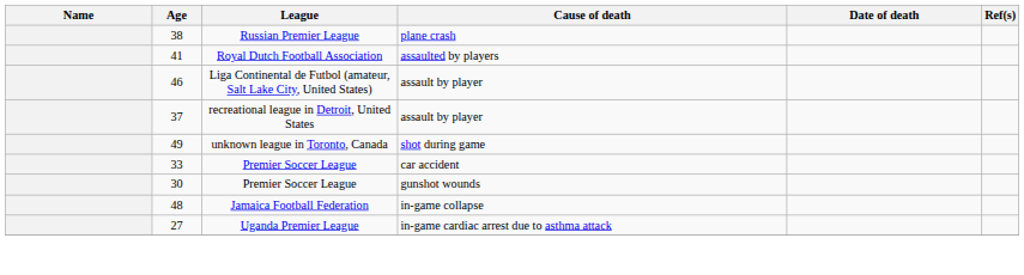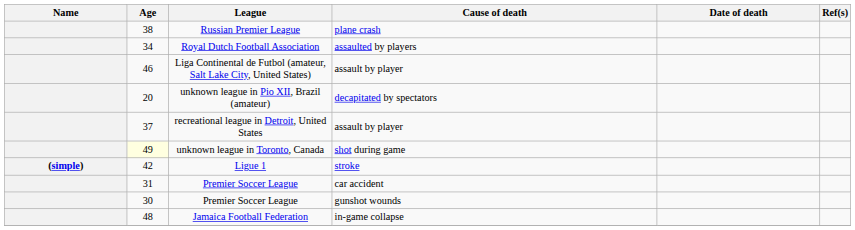Royal Dutch Football Association | Age: 41 -> 34
+ row: 20 | unknown league in Pio XII, Brazil (amateur) | decapitated by spectators
unknown league in Toronto, Canada | Age: no background -> lightyellow background
+ row: (simple) | 42 | Ligue 1 | stroke
Premier Soccer League / car accident | Age: 33 -> 31
- row: 27 | Uganda Premier League | in-game cardiac arrest due to asthma attack
